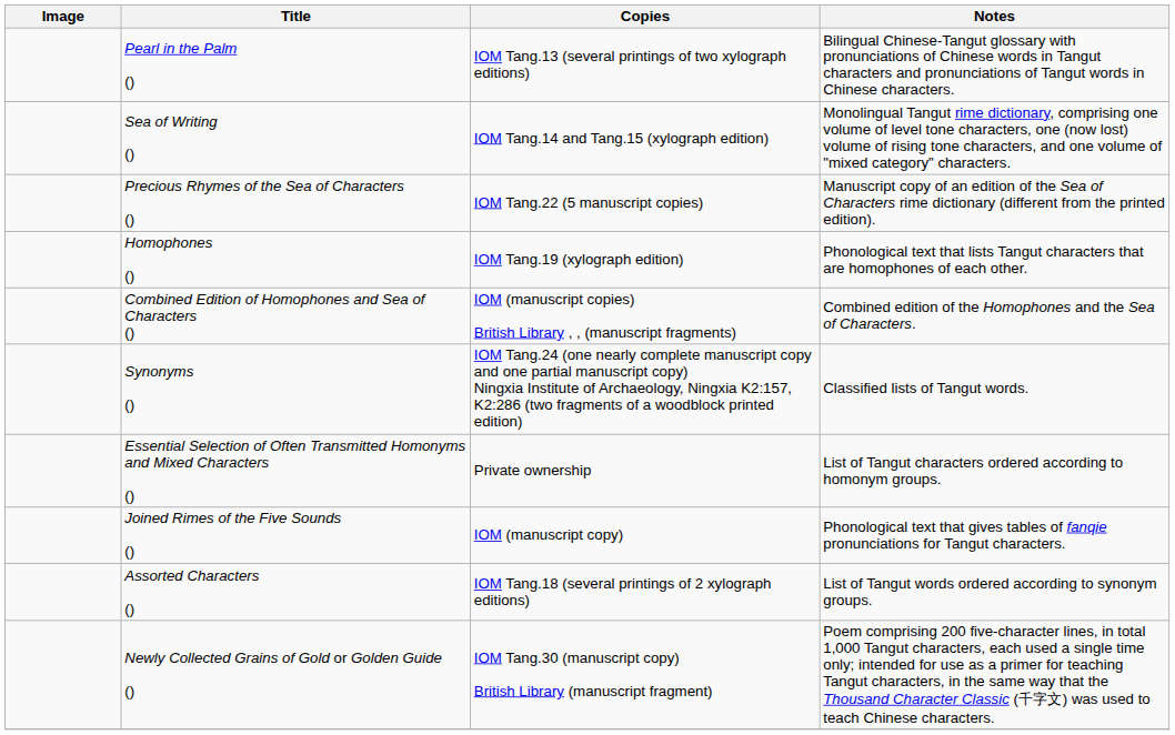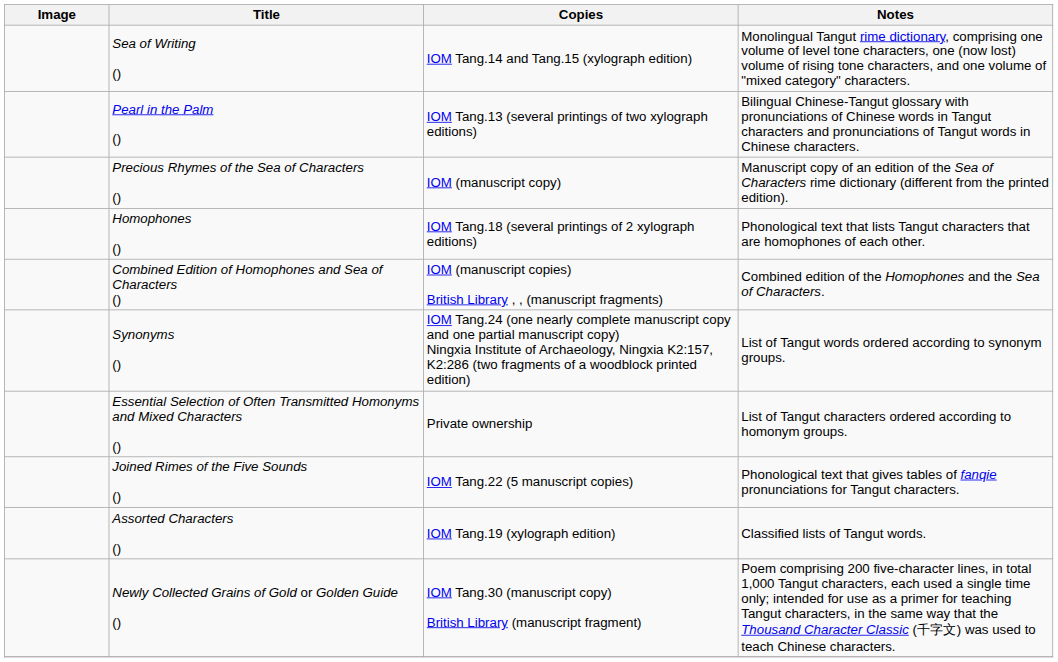rows swapped: Pearl in the Palm () <-> Sea of Writing ()
Precious Rhymes of the Sea of Characters () | Copies: IOM Tang.22 (5 manuscript copies) -> IOM (manuscript copy)
Homophones () | Copies: IOM Tang.19 (xylograph edition) -> IOM Tang.18 (several printings of 2 xylograph editions)
Synonyms () | Notes: Classified lists of Tangut words. -> List of Tangut words ordered according to synonym groups.
Joined Rimes of the Five Sounds () | Copies: IOM (manuscript copy) -> IOM Tang.22 (5 manuscript copies)
Assorted Characters () | Copies: IOM Tang.18 (several printings of 2 xylograph editions) -> IOM Tang.19 (xylograph edition)
Assorted Characters () | Notes: List of Tangut words ordered according to synonym groups. -> Classified lists of Tangut words.
